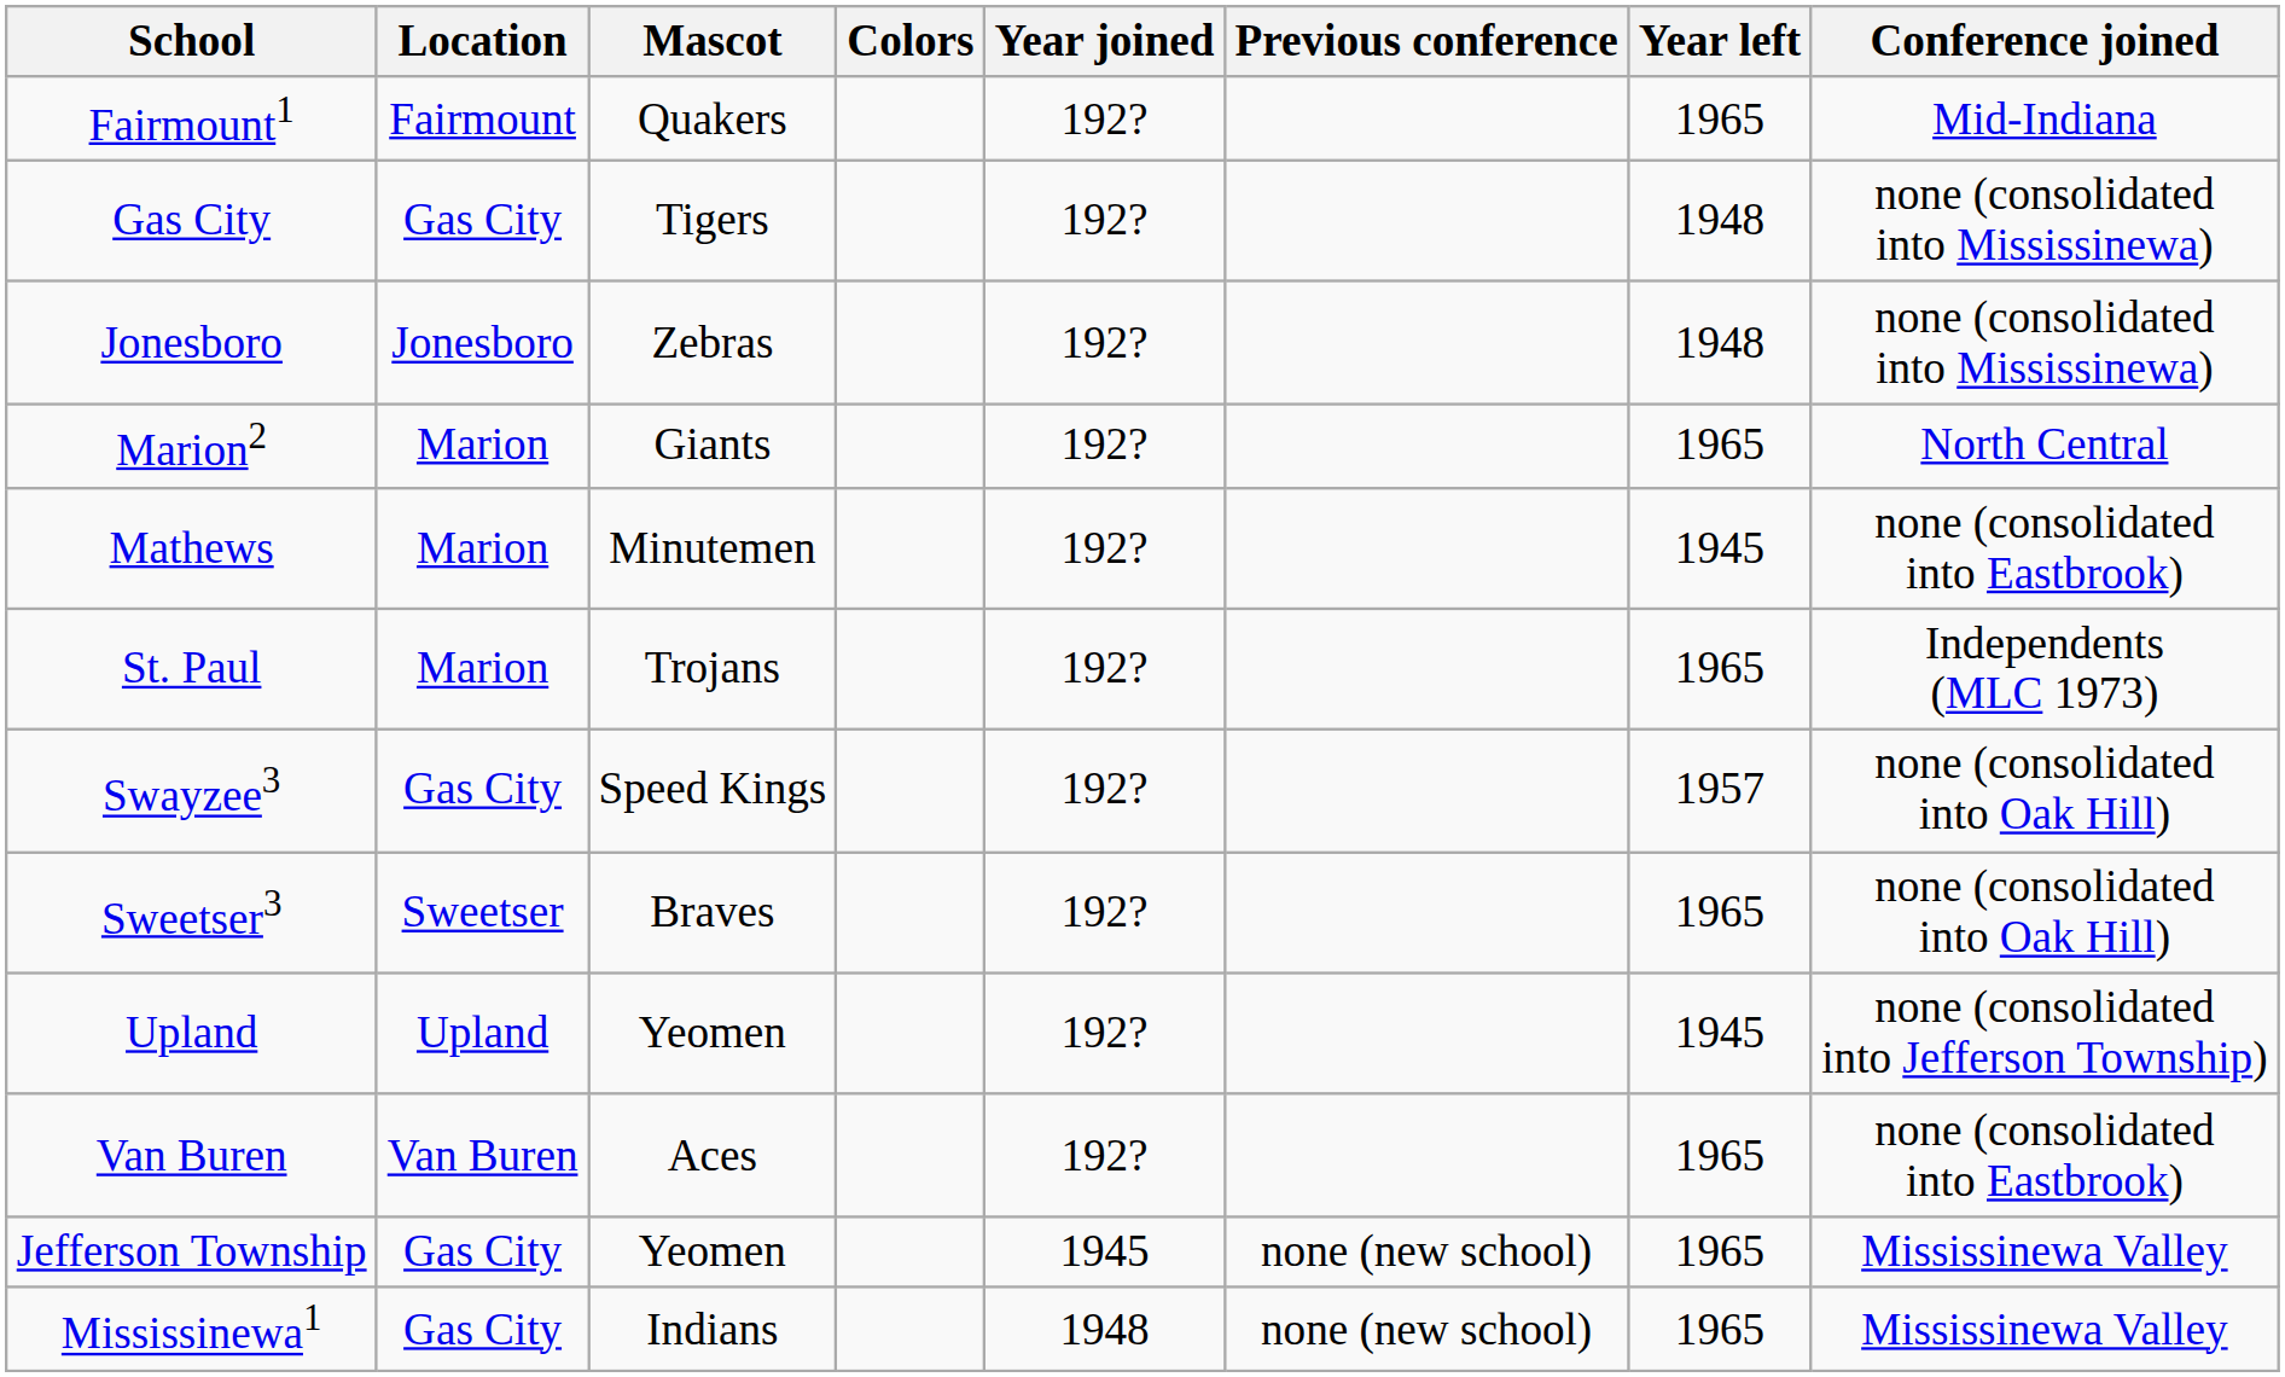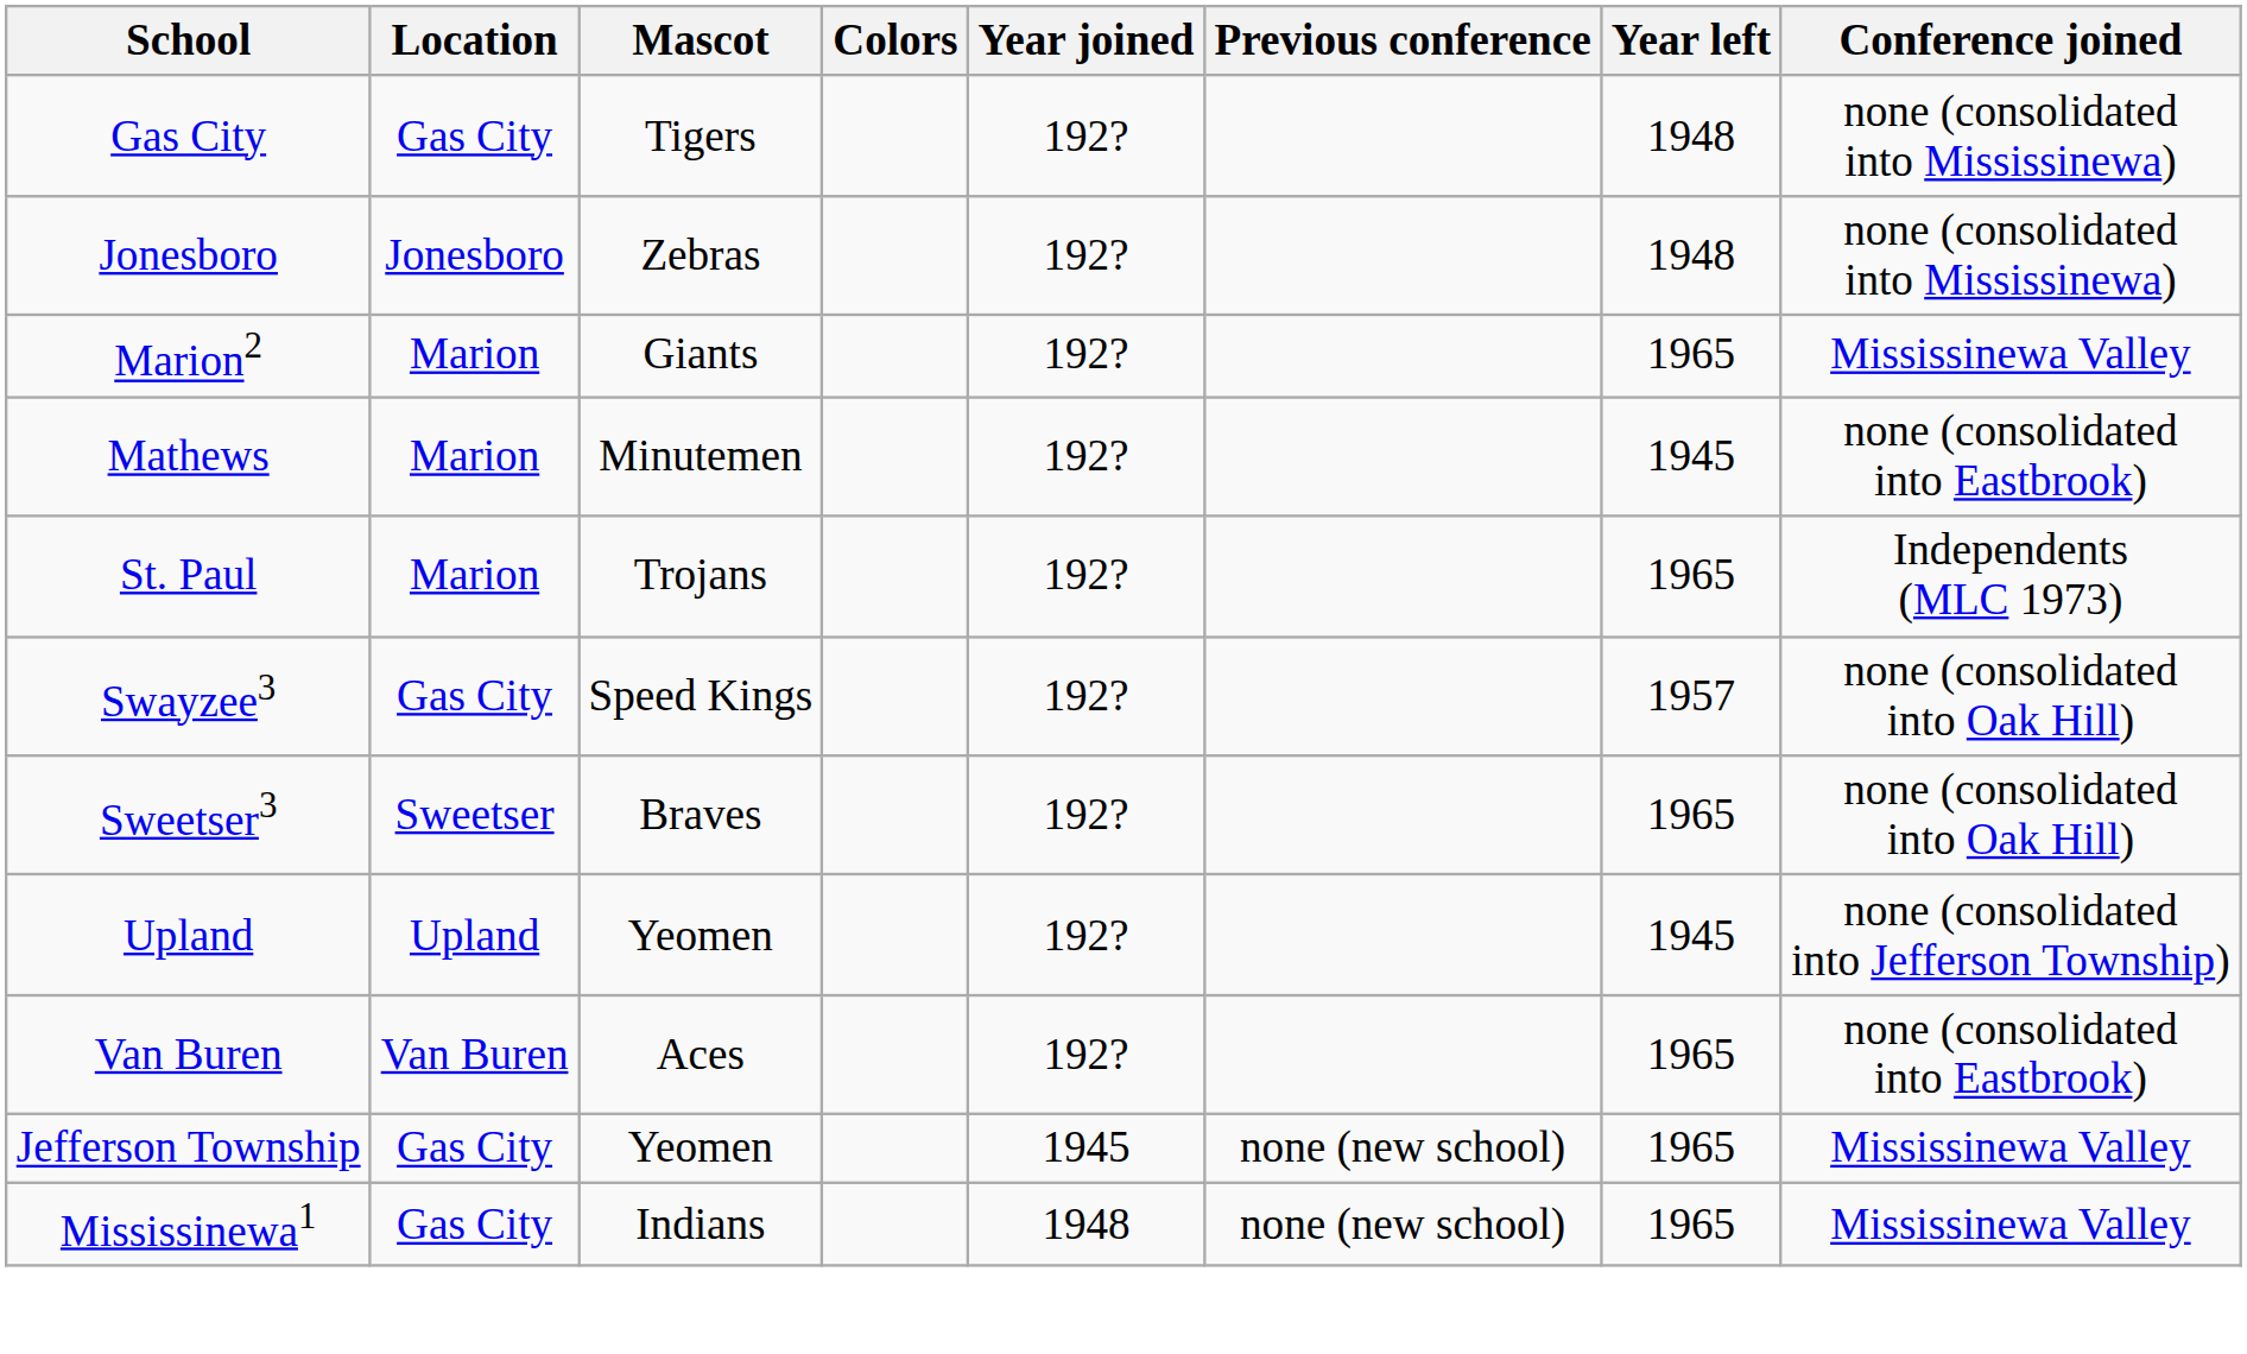- row: Fairmount1 | Fairmount | Quakers | 192? | 1965 | Mid-Indiana
Marion2 | Conference joined: North Central -> Mississinewa Valley
